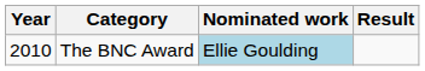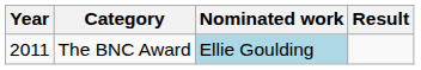The BNC Award | Year: 2010 -> 2011
